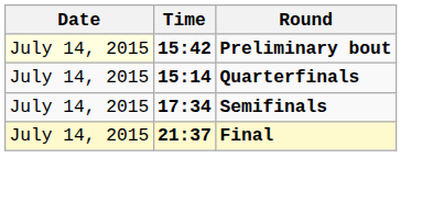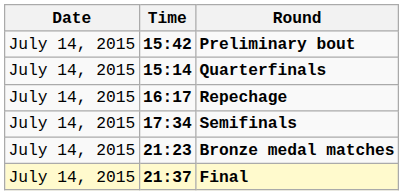Preliminary bout | Date: lightyellow background -> no background
+ row: July 14, 2015 | 16:17 | Repechage
+ row: July 14, 2015 | 21:23 | Bronze medal matches
